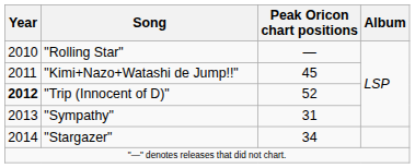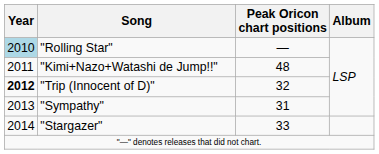"Rolling Star" | Year: no background -> lightblue background
"Kimi+Nazo+Watashi de Jump!!" | Peak Oricon chart positions: 45 -> 48
"Trip (Innocent of D)" | Peak Oricon chart positions: 52 -> 32
"Stargazer" | Peak Oricon chart positions: 34 -> 33
